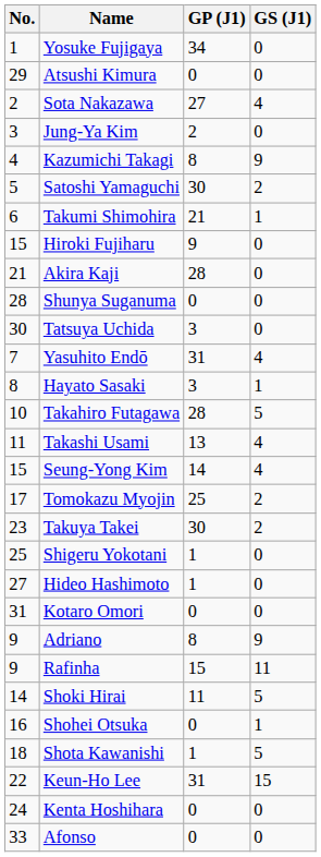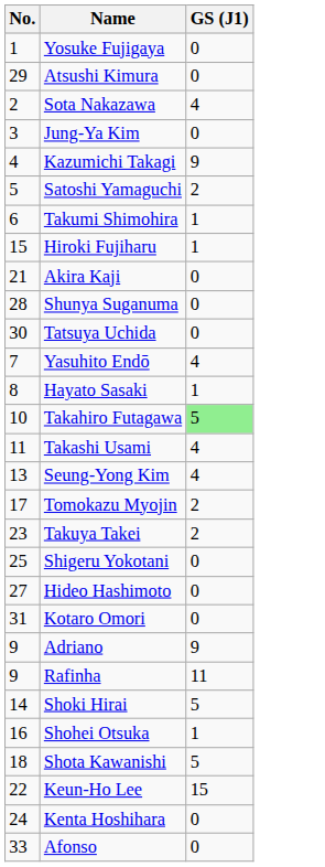- column: GP (J1) | 34 | 0 | 27 | 2 | 8 | 30 | 21 | 9 | 28 | 0 | 3 | 31 | 3 | 28 | 13 | 14 | 25 | 30 | 1 | 1 | 0 | 8 | 15 | 11 | 0 | 1 | 31 | 0 | 0
Hiroki Fujiharu | GS (J1): 0 -> 1
Takahiro Futagawa | GS (J1): no background -> lightgreen background
Seung-Yong Kim | No.: 15 -> 13
